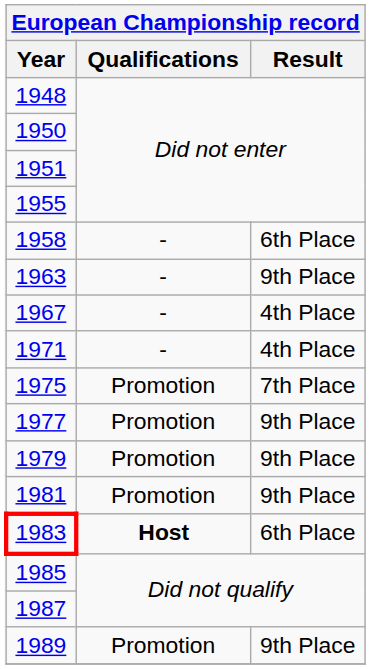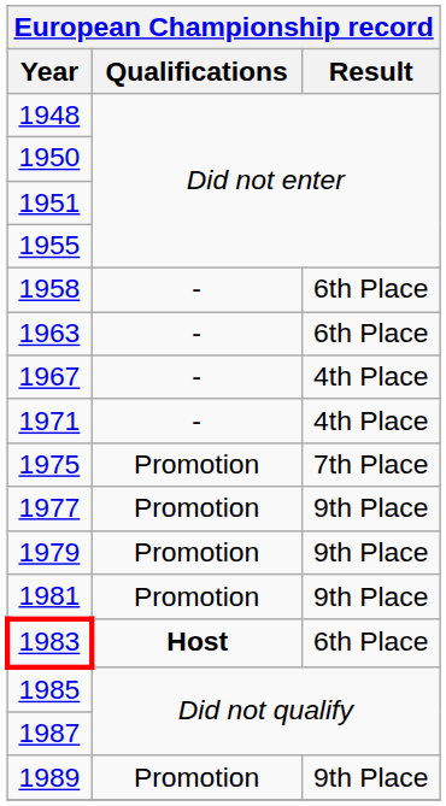1963 | Result: 9th Place -> 6th Place
